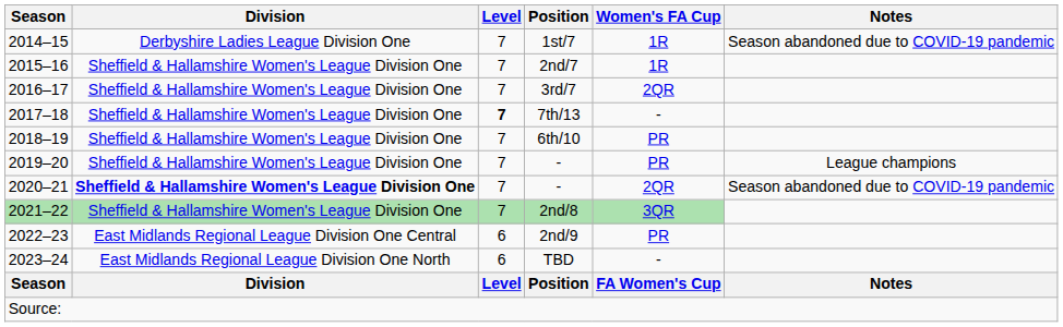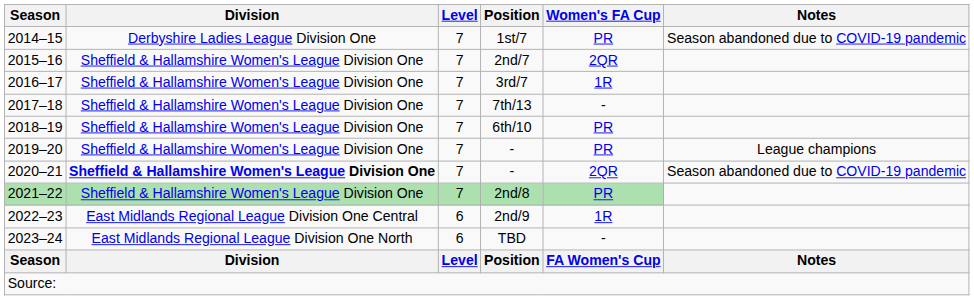1st/7 | Women's FA Cup: 1R -> PR
2nd/7 | Women's FA Cup: 1R -> 2QR
3rd/7 | Women's FA Cup: 2QR -> 1R
7th/13 | Level: bold -> normal
2nd/8 | Women's FA Cup: 3QR -> PR
2nd/9 | Women's FA Cup: PR -> 1R
